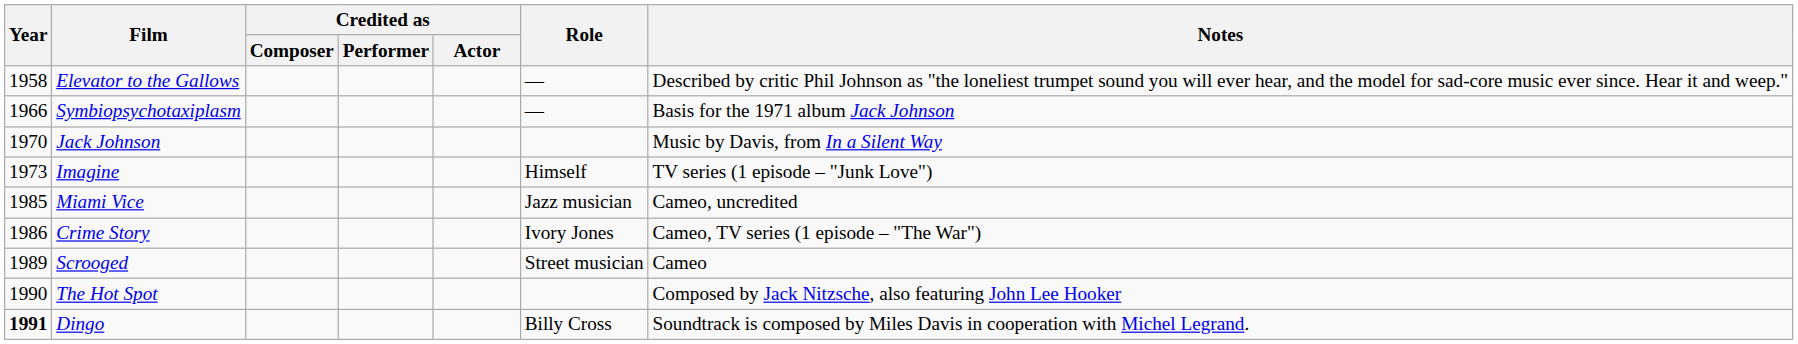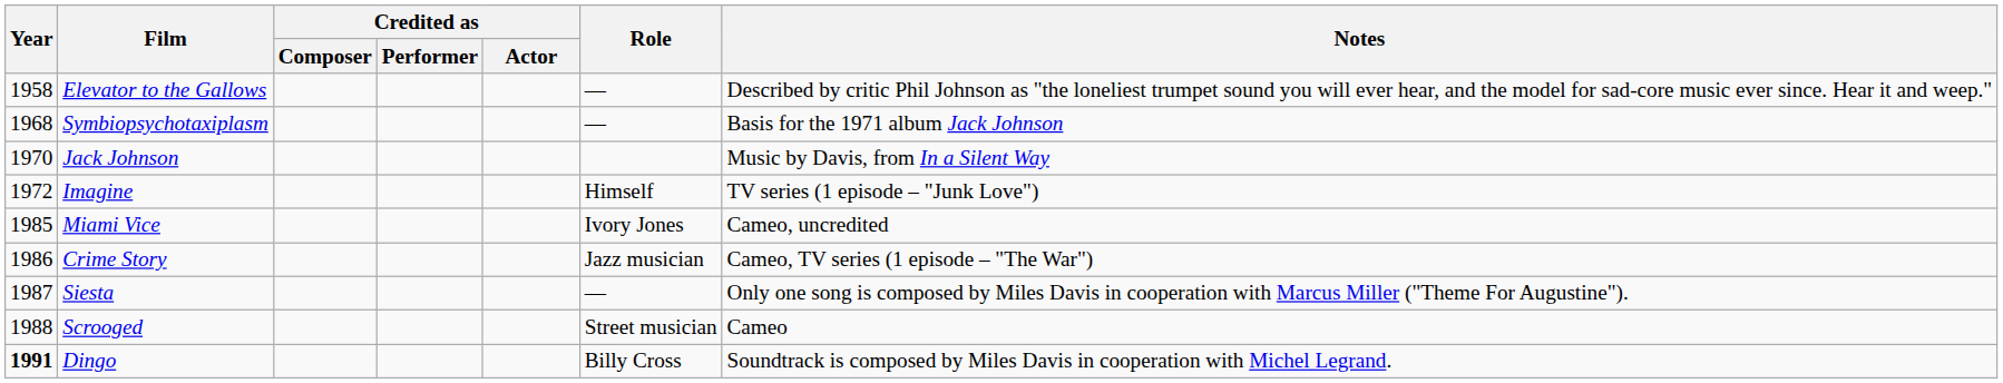Symbiopsychotaxiplasm | Year: 1966 -> 1968
Imagine | Year: 1973 -> 1972
Miami Vice | Role: Jazz musician -> Ivory Jones
Crime Story | Role: Ivory Jones -> Jazz musician
+ row: 1987 | Siesta | — | Only one song is composed by Miles Davis in cooperation with Marcus Miller ("Theme For Augustine").
Scrooged | Year: 1989 -> 1988
- row: 1990 | The Hot Spot | Composed by Jack Nitzsche, also featuring John Lee Hooker
